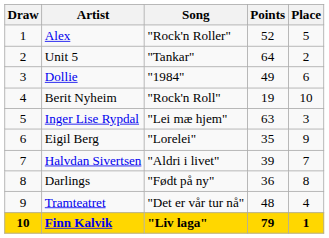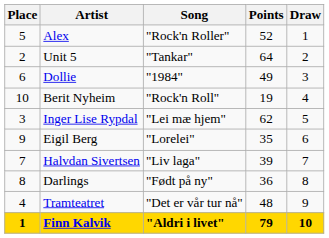columns swapped: Draw <-> Place
Inger Lise Rypdal | Points: 63 -> 62
Halvdan Sivertsen | Song: "Aldri i livet" -> "Liv laga"
Finn Kalvik | Song: "Liv laga" -> "Aldri i livet"
